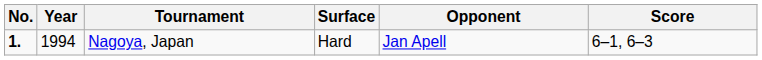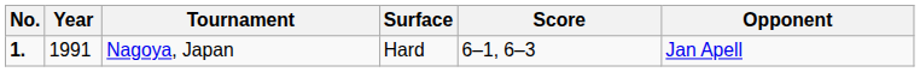columns swapped: Opponent <-> Score
Nagoya, Japan | Year: 1994 -> 1991
